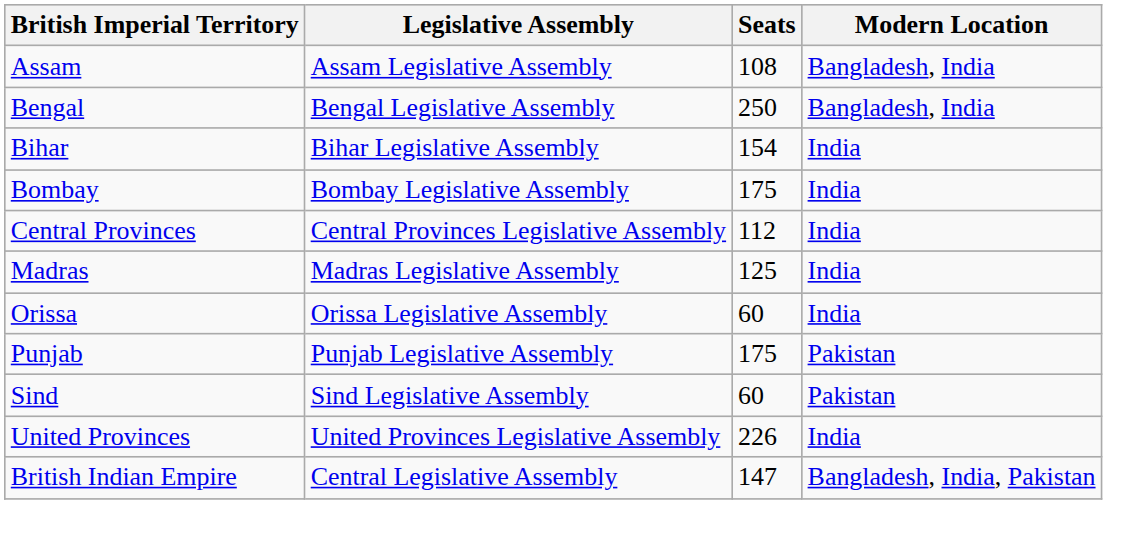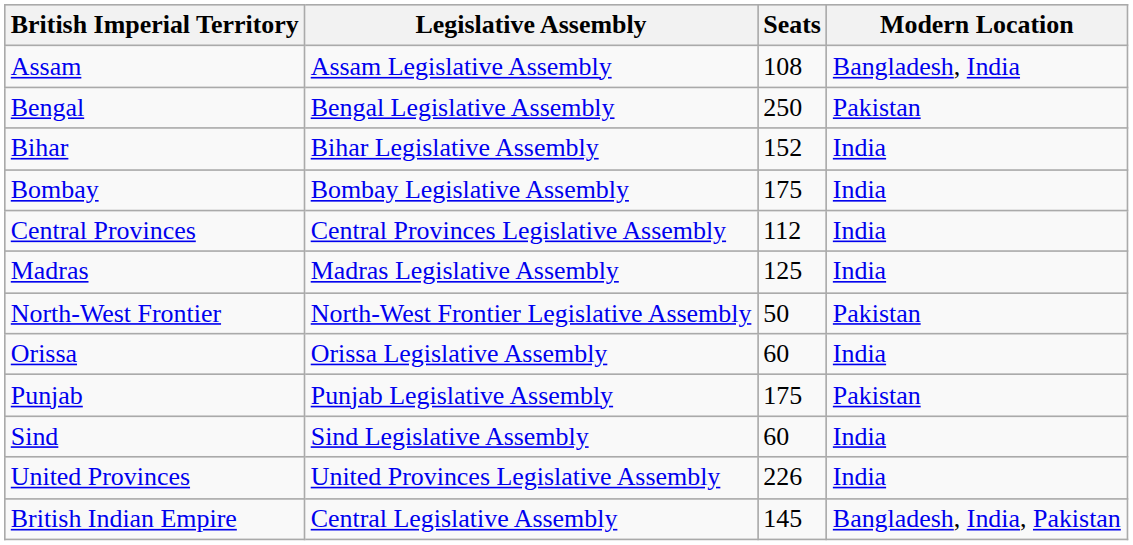Bengal | Modern Location: Bangladesh, India -> Pakistan
Bihar | Seats: 154 -> 152
+ row: North-West Frontier | North-West Frontier Legislative Assembly | 50 | Pakistan
Sind | Modern Location: Pakistan -> India
British Indian Empire | Seats: 147 -> 145
